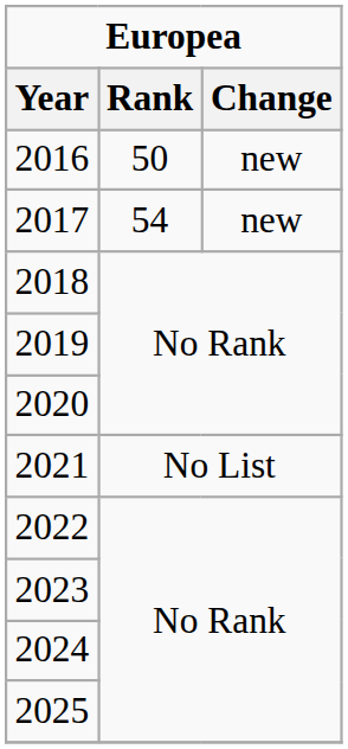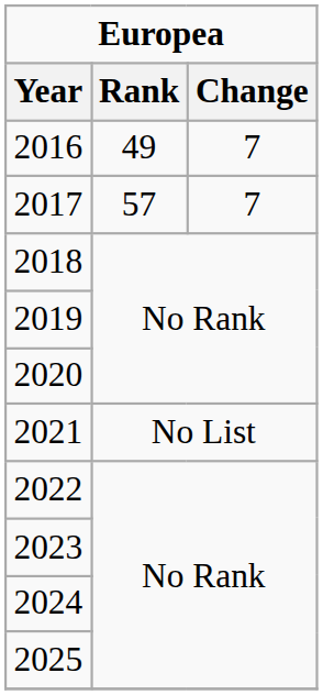2016 | Rank: 50 -> 49
2016 | Change: new -> 7
2017 | Rank: 54 -> 57
2017 | Change: new -> 7
